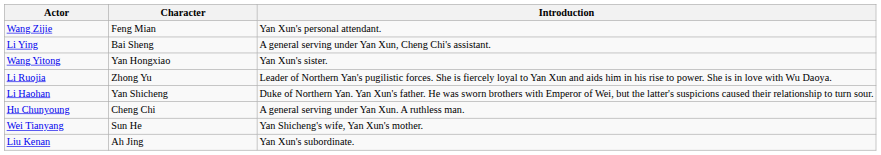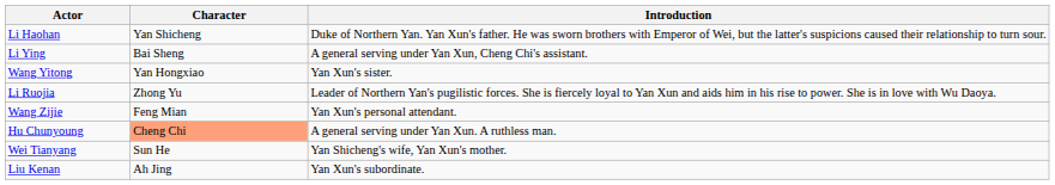rows swapped: Li Haohan <-> Wang Zijie
Hu Chunyoung | Character: no background -> lightsalmon background
